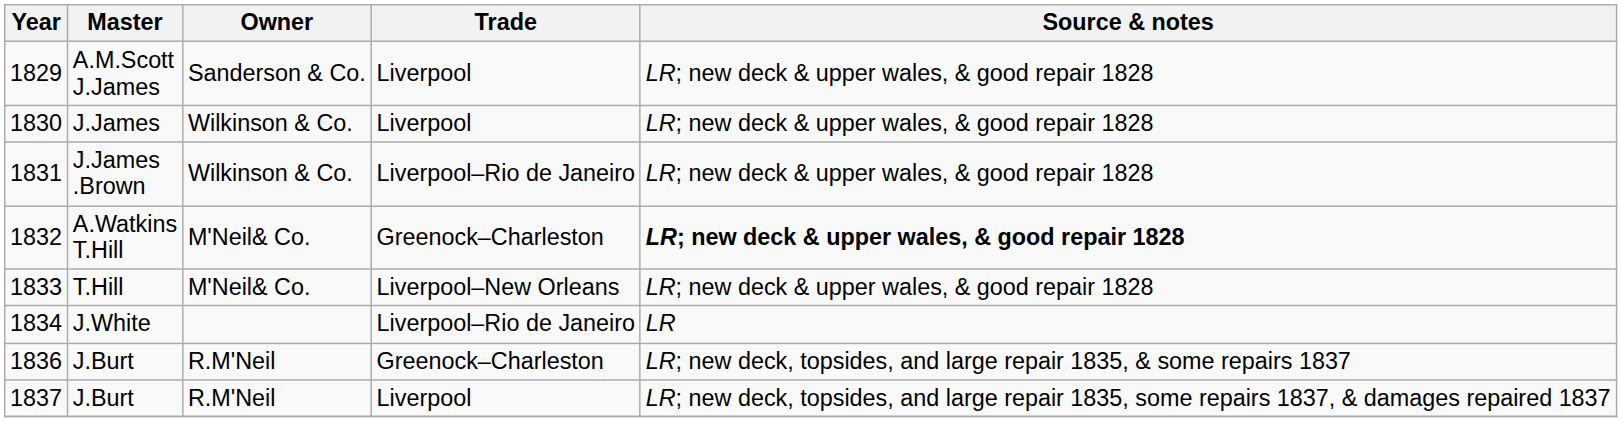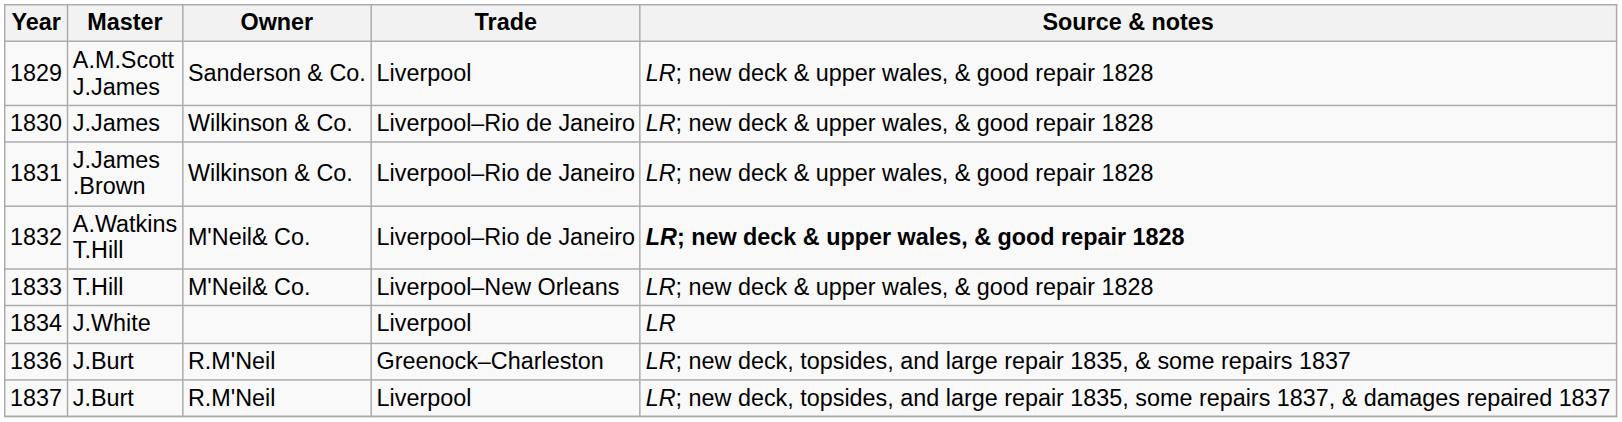1830 | Trade: Liverpool -> Liverpool–Rio de Janeiro
1832 | Trade: Greenock–Charleston -> Liverpool–Rio de Janeiro
1834 | Trade: Liverpool–Rio de Janeiro -> Liverpool
